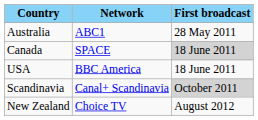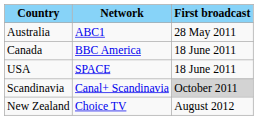Canada | Network: SPACE -> BBC America
Canada | First broadcast: lightgrey background -> no background
USA | Network: BBC America -> SPACE
